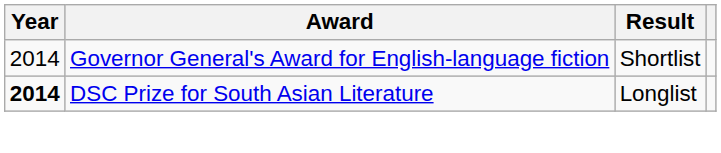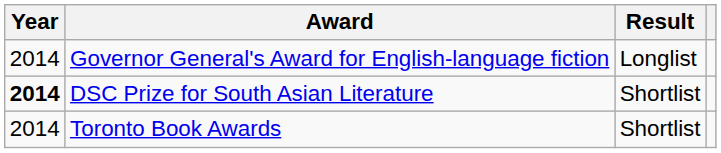Governor General's Award for English-language fiction | Result: Shortlist -> Longlist
DSC Prize for South Asian Literature | Result: Longlist -> Shortlist
+ row: 2014 | Toronto Book Awards | Shortlist
